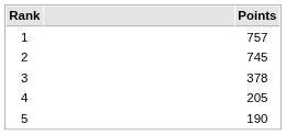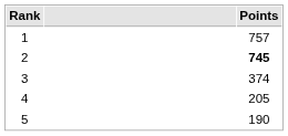2 | Points: normal -> bold
3 | Points: 378 -> 374
